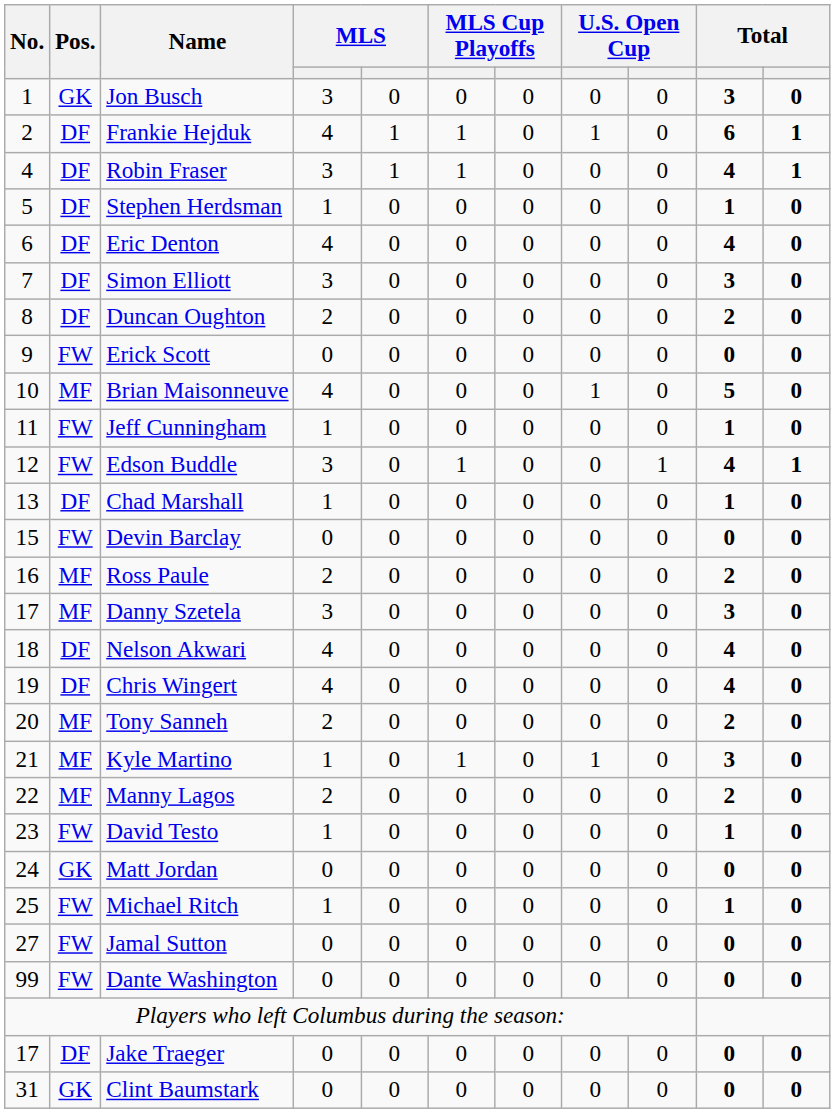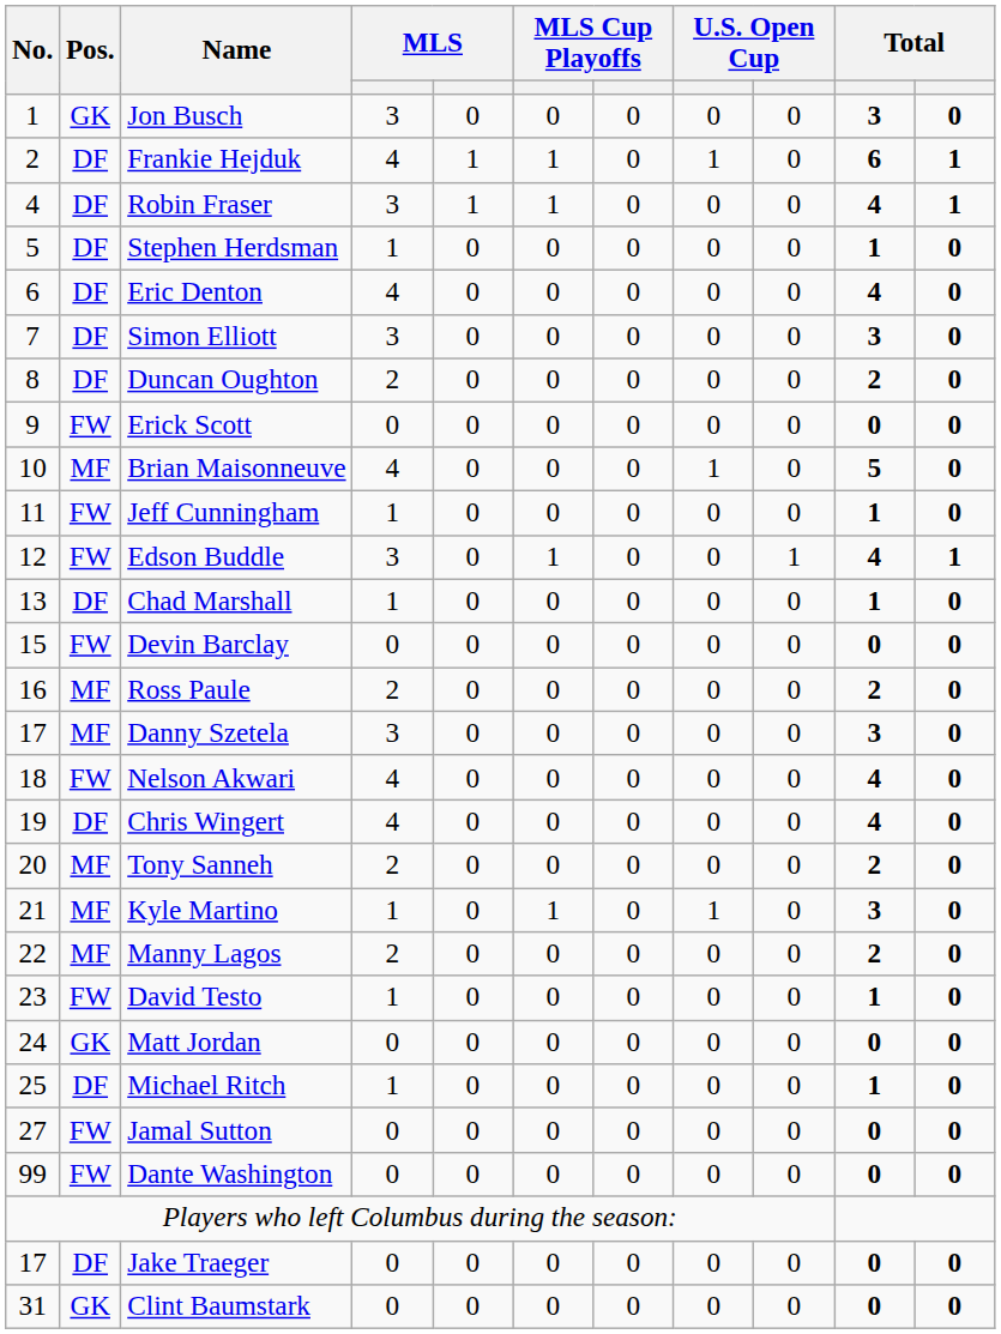Nelson Akwari | Pos.: DF -> FW
Michael Ritch | Pos.: FW -> DF
